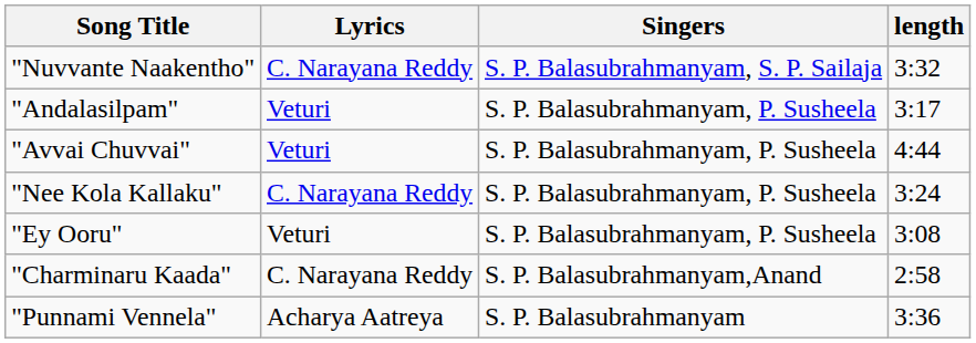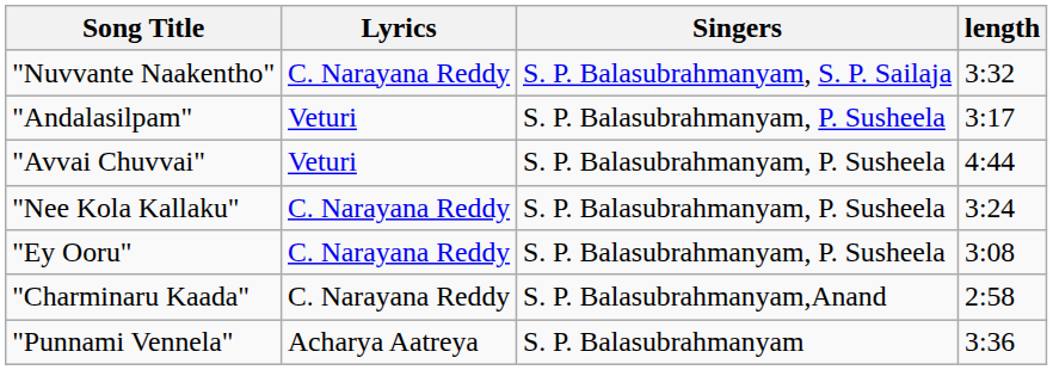"Ey Ooru" | Lyrics: Veturi -> C. Narayana Reddy
